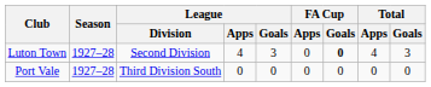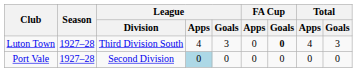Luton Town | League / Division: Second Division -> Third Division South
Port Vale | League / Division: Third Division South -> Second Division
Port Vale | League / Apps: no background -> lightblue background
